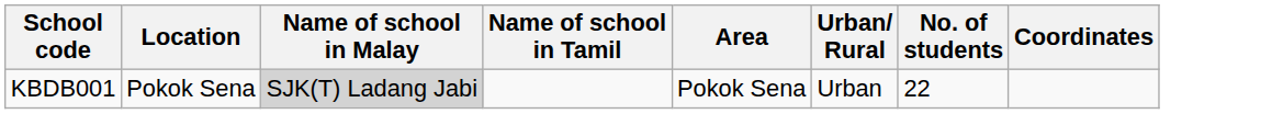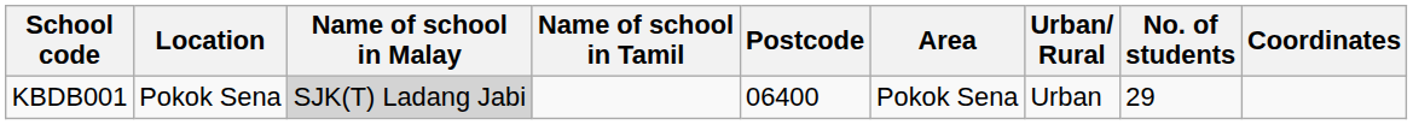+ column: Postcode | 06400
KBDB001 | No. of students: 22 -> 29
